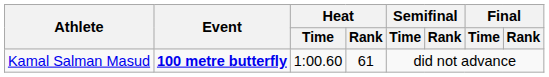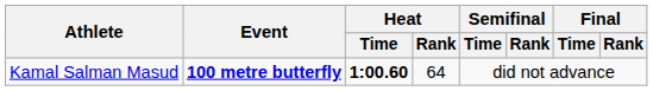Kamal Salman Masud | Heat / Time: normal -> bold
Kamal Salman Masud | Heat / Rank: 61 -> 64
